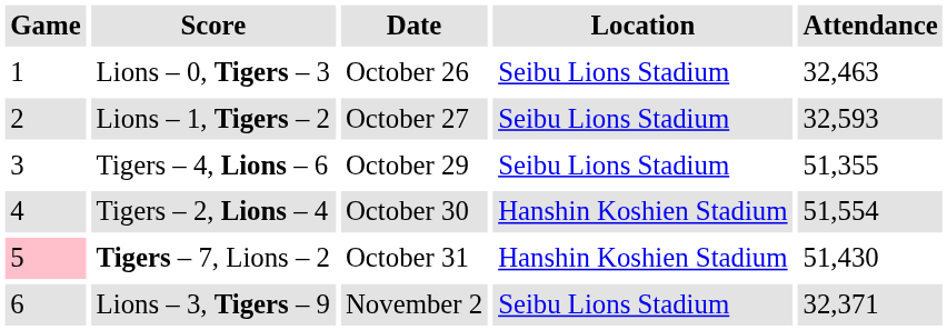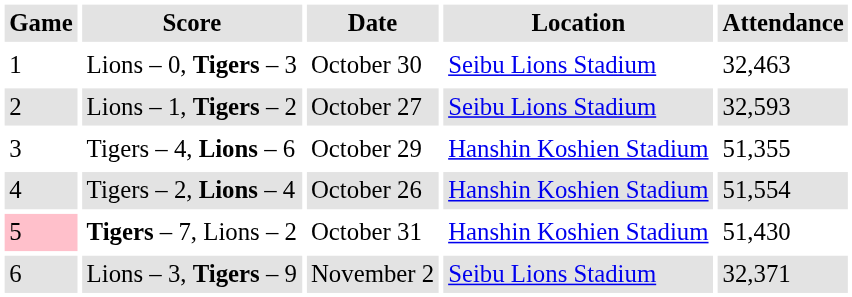Lions – 0, Tigers – 3 | Date: October 26 -> October 30
Tigers – 4, Lions – 6 | Location: Seibu Lions Stadium -> Hanshin Koshien Stadium
Tigers – 2, Lions – 4 | Date: October 30 -> October 26
